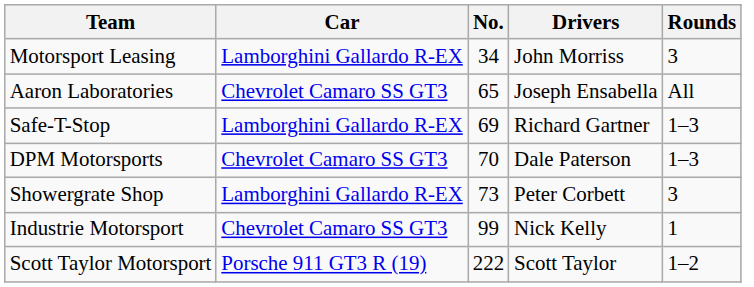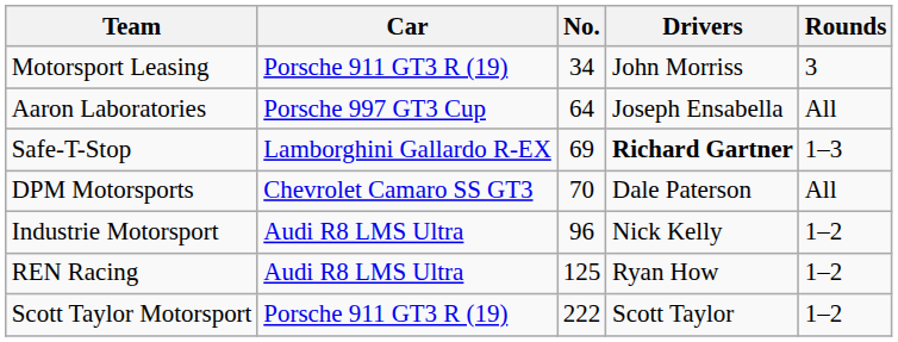Motorsport Leasing | Car: Lamborghini Gallardo R-EX -> Porsche 911 GT3 R (19)
Aaron Laboratories | Car: Chevrolet Camaro SS GT3 -> Porsche 997 GT3 Cup
Aaron Laboratories | No.: 65 -> 64
Safe-T-Stop | Drivers: normal -> bold
DPM Motorsports | Rounds: 1–3 -> All
- row: Showergrate Shop | Lamborghini Gallardo R-EX | 73 | Peter Corbett | 3
Industrie Motorsport | Car: Chevrolet Camaro SS GT3 -> Audi R8 LMS Ultra
Industrie Motorsport | No.: 99 -> 96
Industrie Motorsport | Rounds: 1 -> 1–2
+ row: REN Racing | Audi R8 LMS Ultra | 125 | Ryan How | 1–2
